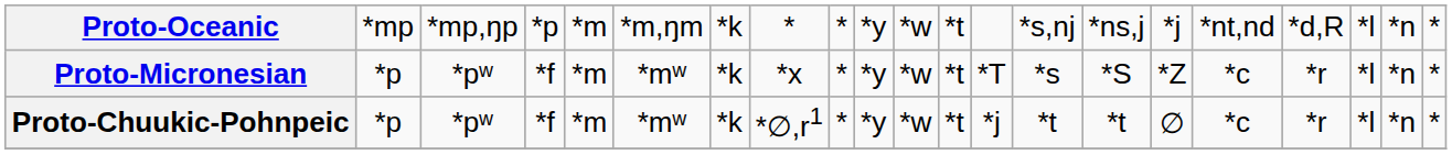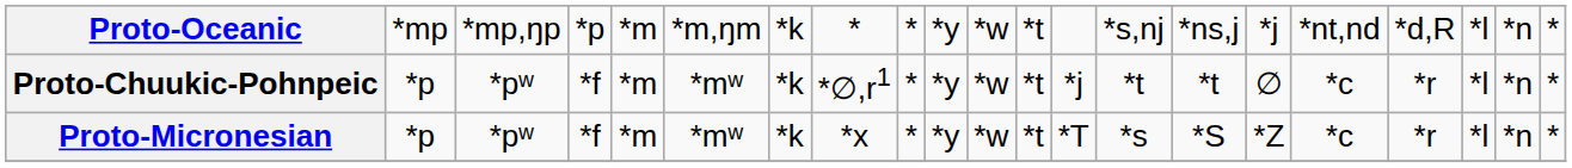rows swapped: Proto-Micronesian <-> Proto-Chuukic-Pohnpeic
